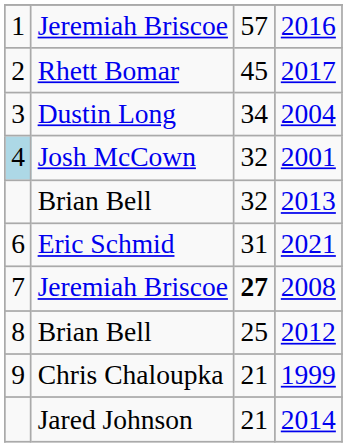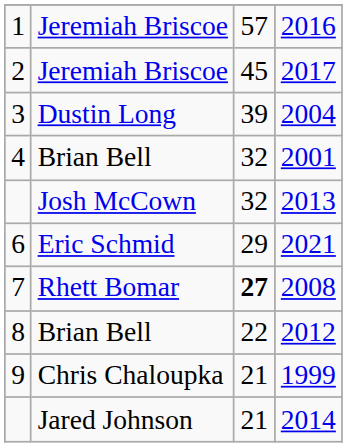2017 | column 2: Rhett Bomar -> Jeremiah Briscoe
2004 | column 3: 34 -> 39
2001 | column 1: lightblue background -> no background
2001 | column 2: Josh McCown -> Brian Bell
2013 | column 2: Brian Bell -> Josh McCown
2021 | column 3: 31 -> 29
2008 | column 2: Jeremiah Briscoe -> Rhett Bomar
2012 | column 3: 25 -> 22
